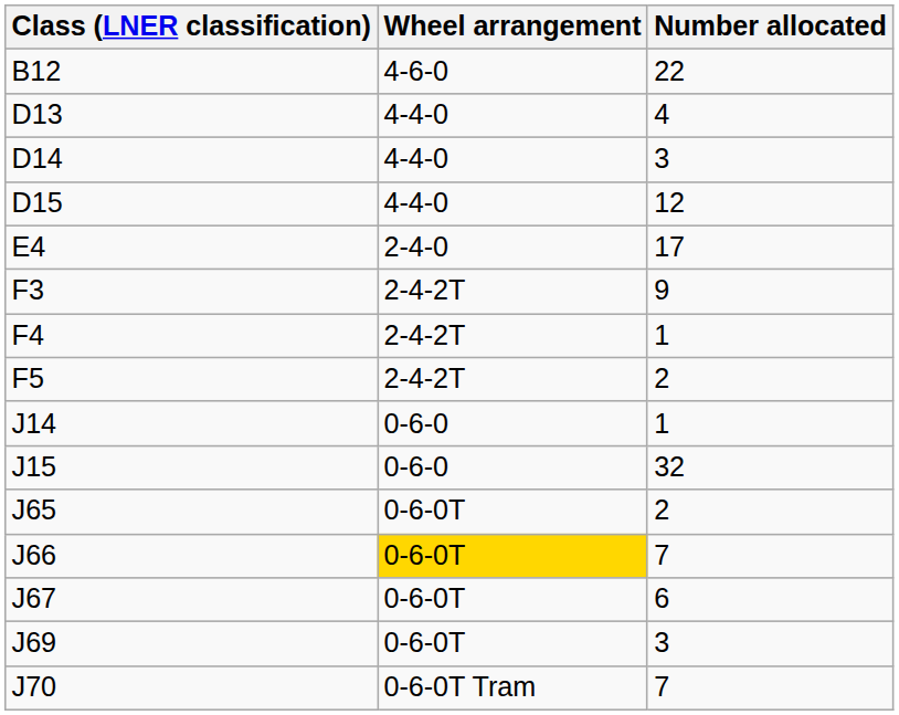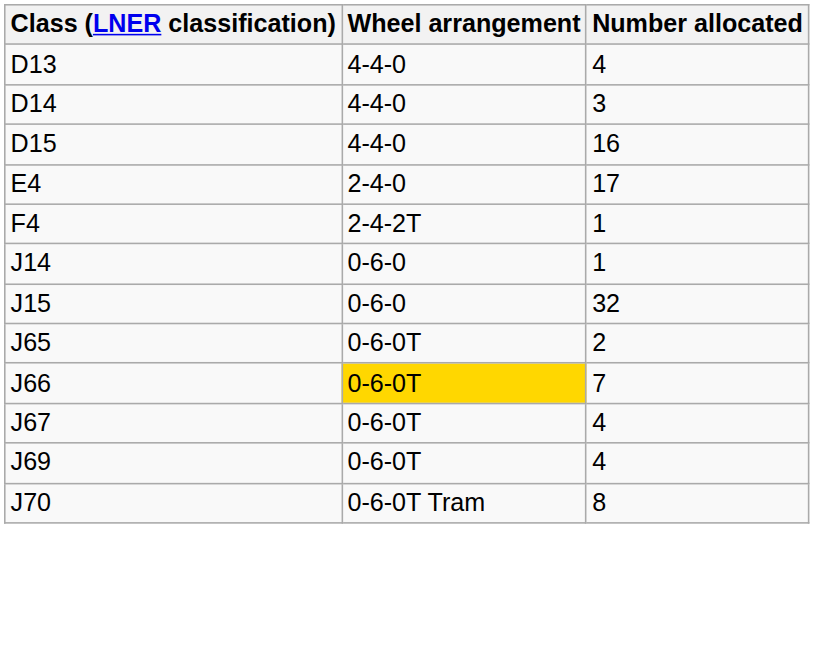- row: B12 | 4-6-0 | 22
D15 | Number allocated: 12 -> 16
- row: F3 | 2-4-2T | 9
- row: F5 | 2-4-2T | 2
J67 | Number allocated: 6 -> 4
J69 | Number allocated: 3 -> 4
J70 | Number allocated: 7 -> 8
